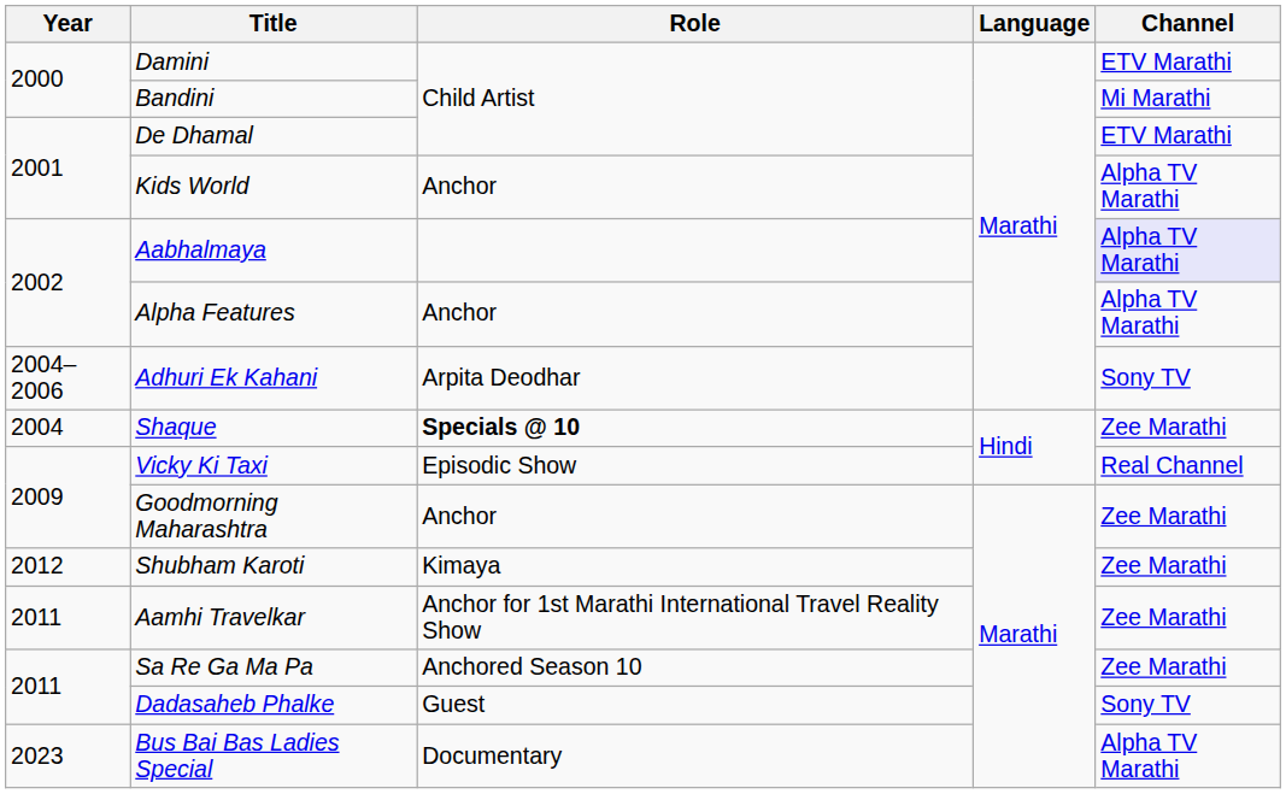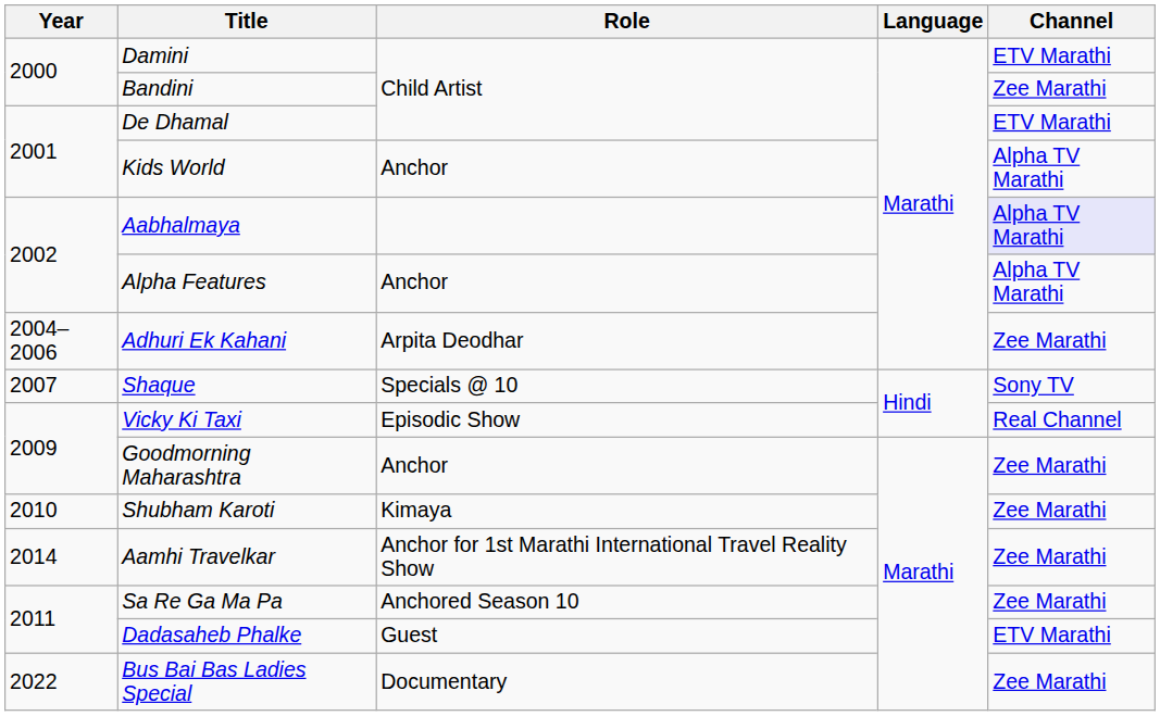Bandini | Channel: Mi Marathi -> Zee Marathi
Adhuri Ek Kahani | Channel: Sony TV -> Zee Marathi
Shaque | Year: 2004 -> 2007
Shaque | Role: bold -> normal
Shaque | Channel: Zee Marathi -> Sony TV
Shubham Karoti | Year: 2012 -> 2010
Aamhi Travelkar | Year: 2011 -> 2014
Dadasaheb Phalke | Channel: Sony TV -> ETV Marathi
Bus Bai Bas Ladies Special | Year: 2023 -> 2022
Bus Bai Bas Ladies Special | Channel: Alpha TV Marathi -> Zee Marathi
